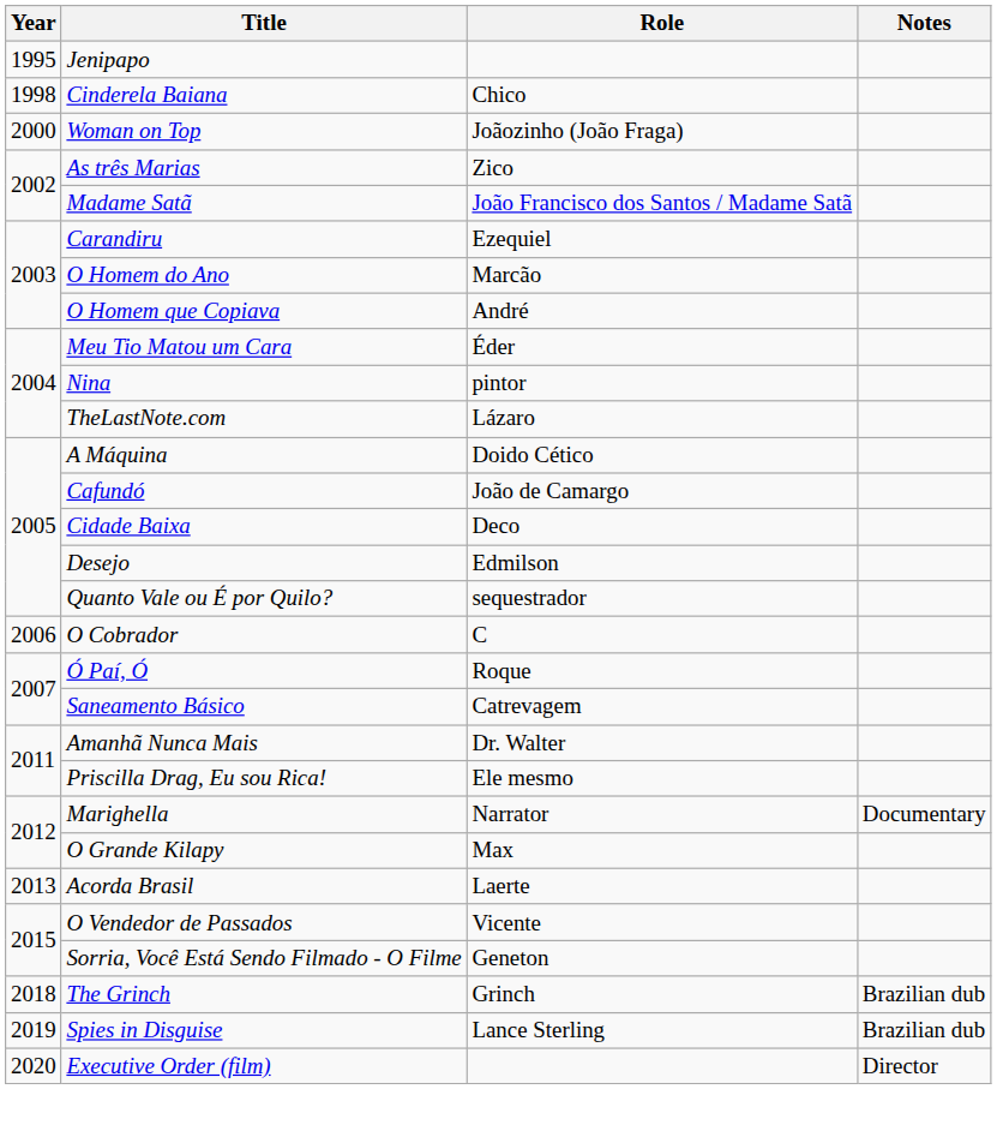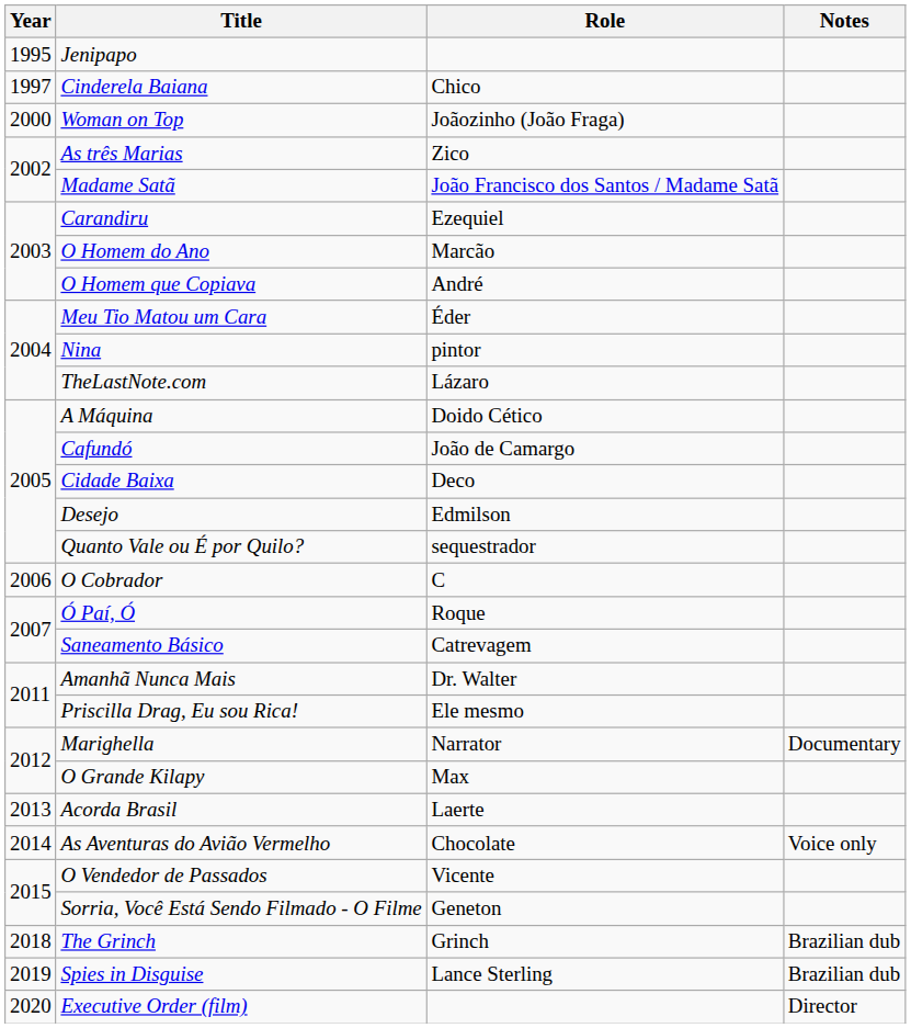Cinderela Baiana | Year: 1998 -> 1997
+ row: 2014 | As Aventuras do Avião Vermelho | Chocolate | Voice only
